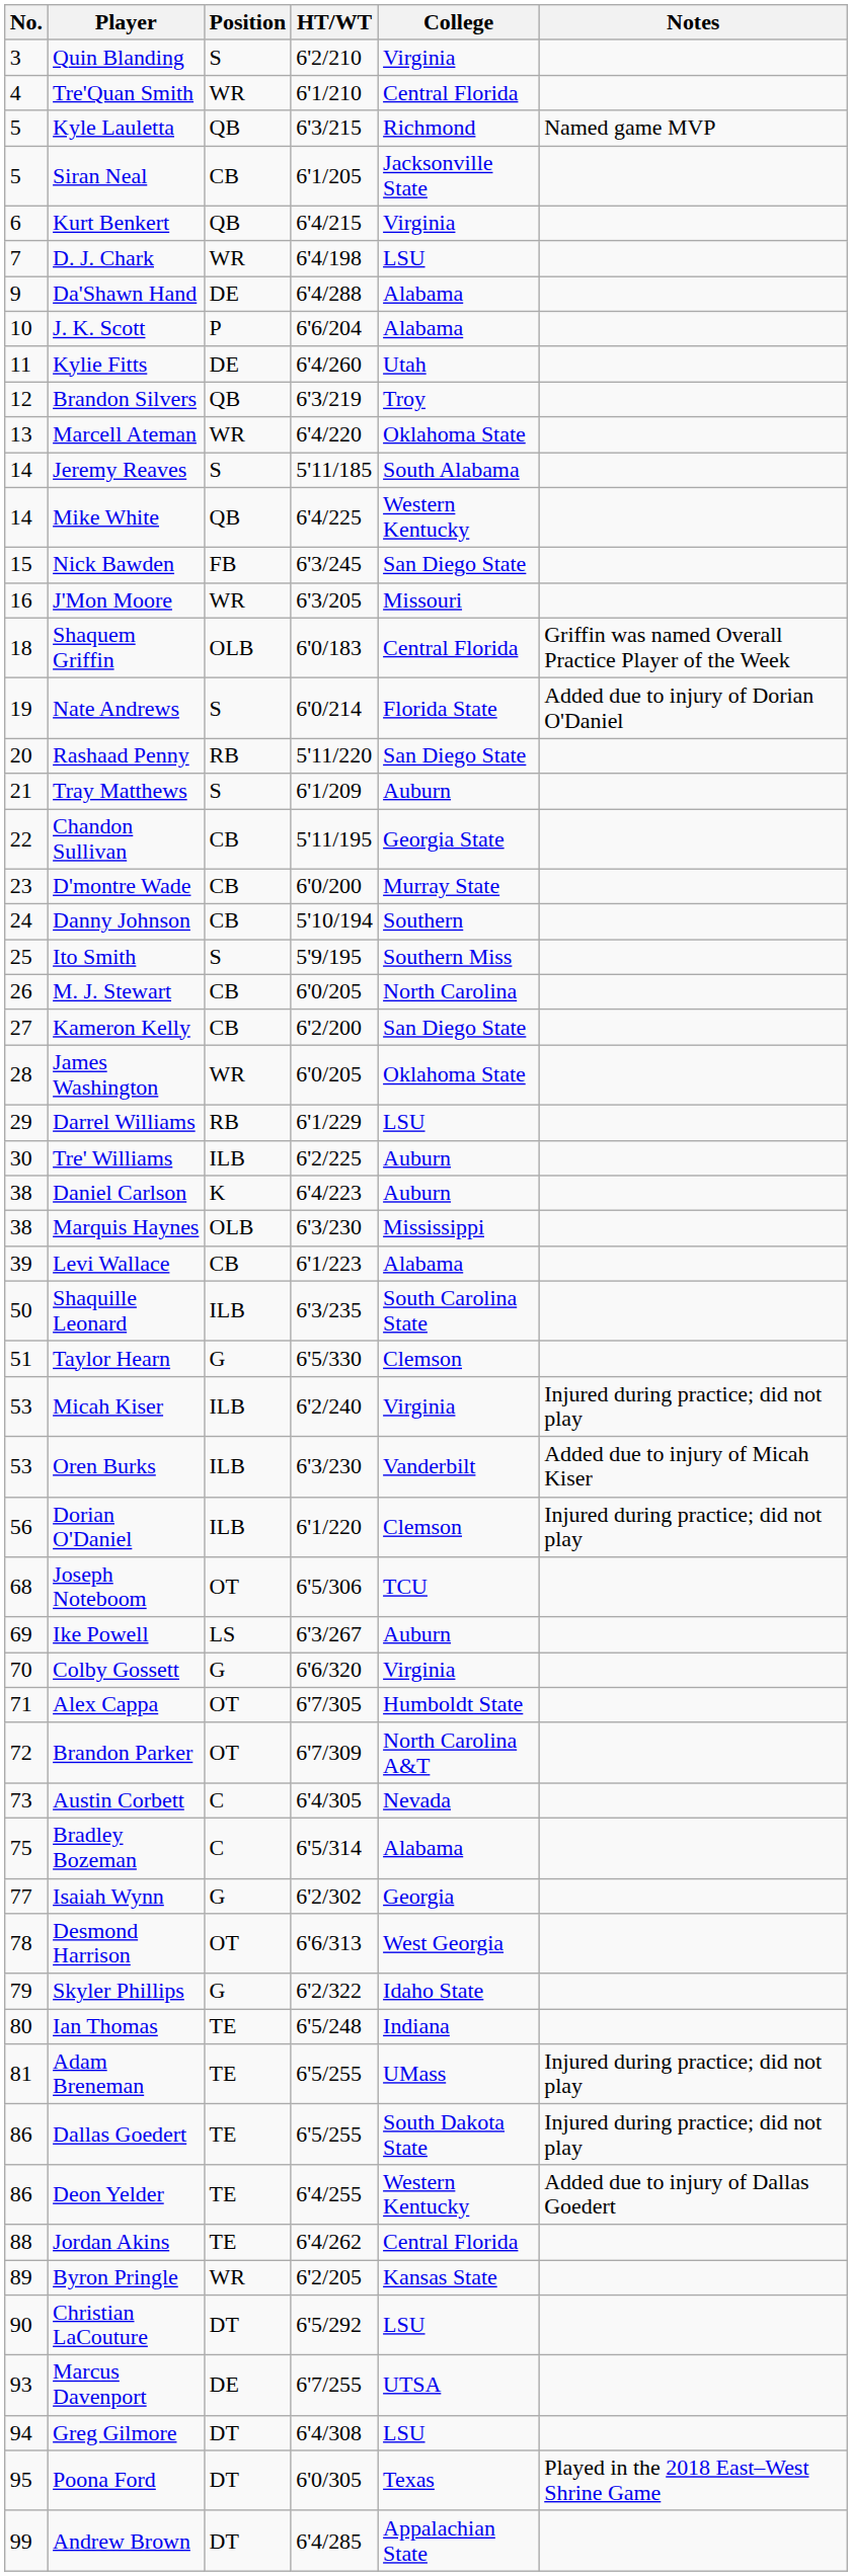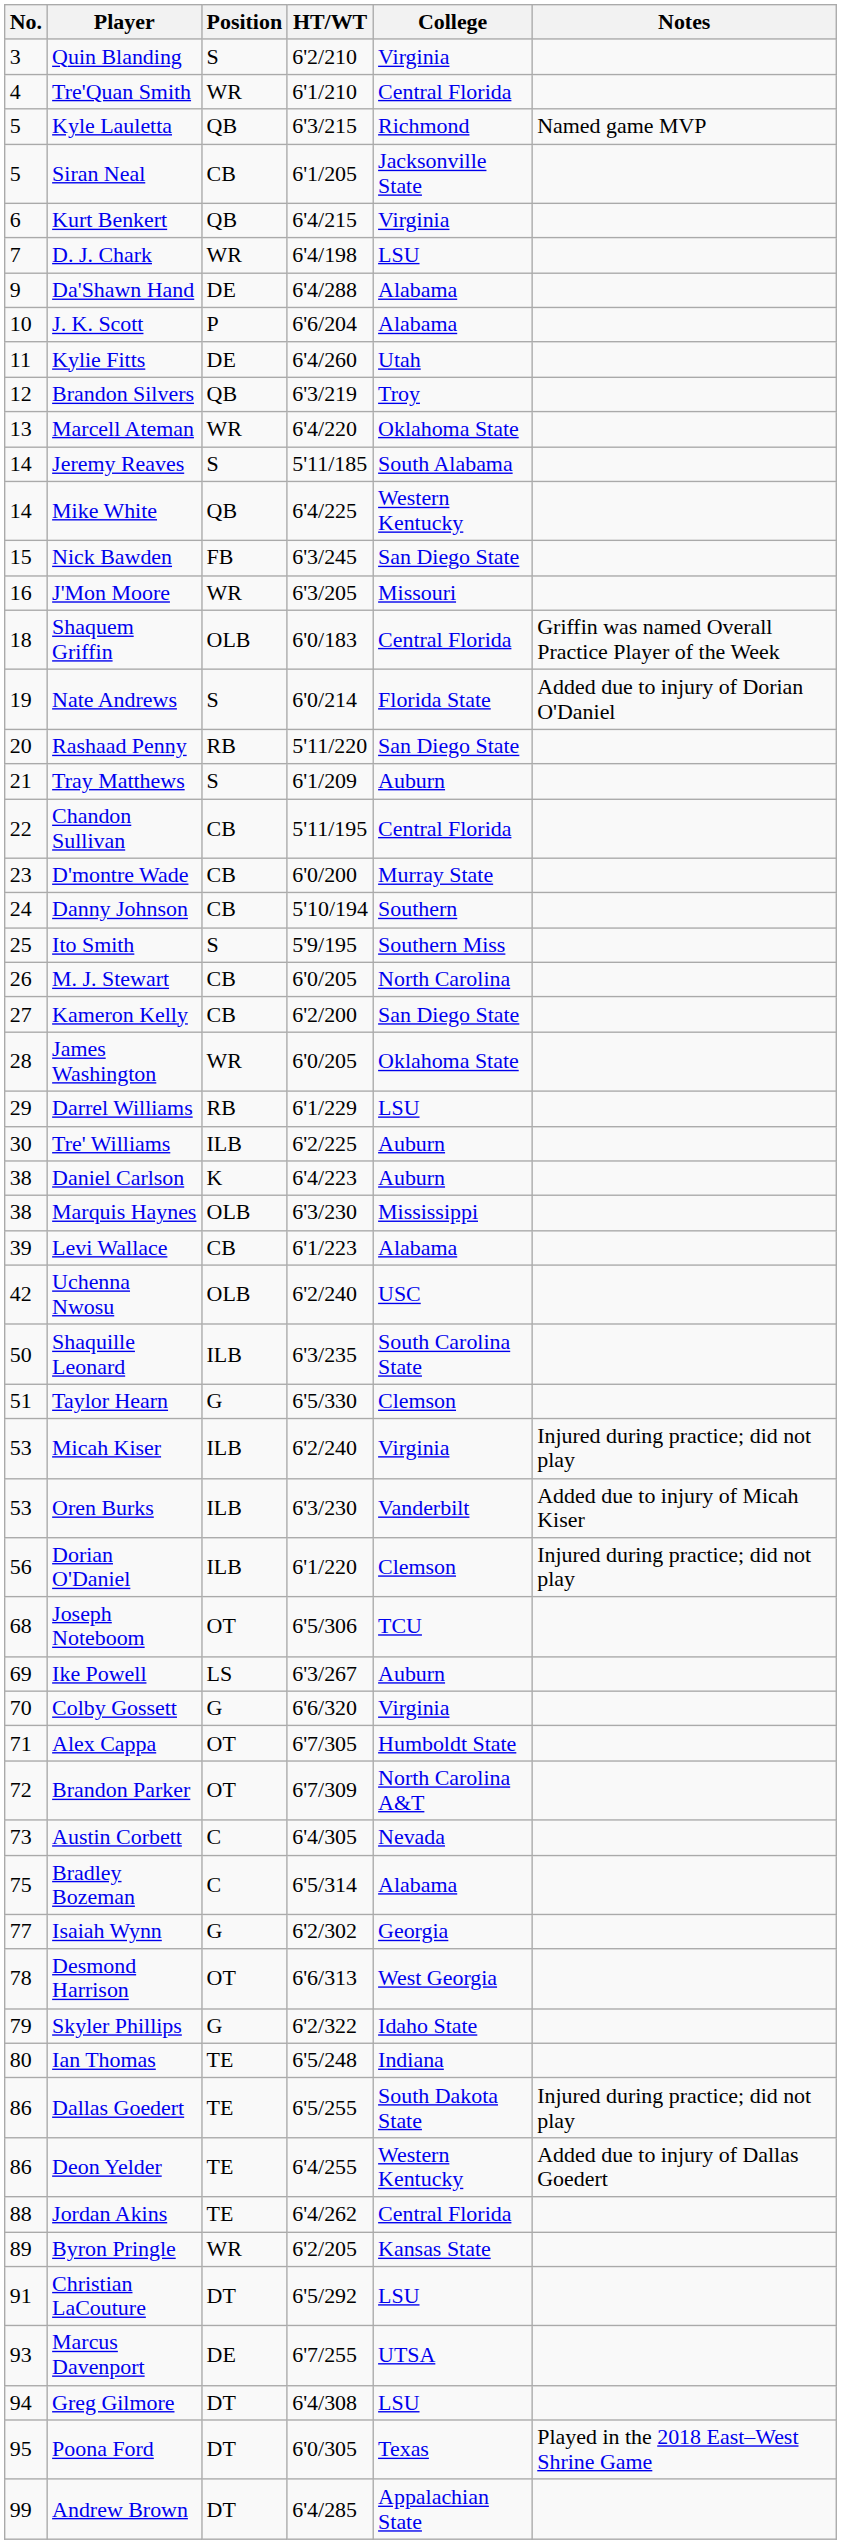Chandon Sullivan | College: Georgia State -> Central Florida
+ row: 42 | Uchenna Nwosu | OLB | 6'2/240 | USC
- row: 81 | Adam Breneman | TE | 6'5/255 | UMass | Injured during practice; did not play
Christian LaCouture | No.: 90 -> 91
